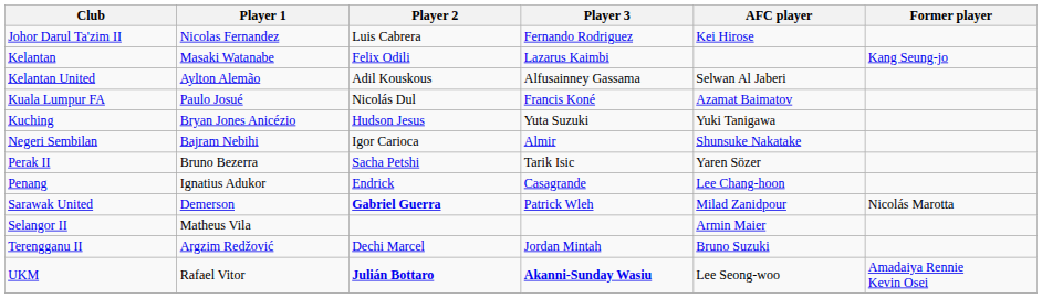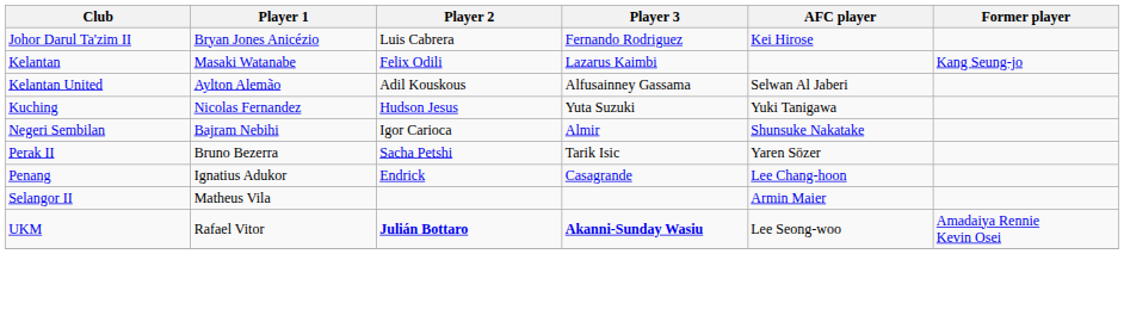Johor Darul Ta'zim II | Player 1: Nicolas Fernandez -> Bryan Jones Anicézio
- row: Kuala Lumpur FA | Paulo Josué | Nicolás Dul | Francis Koné | Azamat Baimatov
Kuching | Player 1: Bryan Jones Anicézio -> Nicolas Fernandez
- row: Sarawak United | Demerson | Gabriel Guerra | Patrick Wleh | Milad Zanidpour | Nicolás Marotta
- row: Terengganu II | Argzim Redžović | Dechi Marcel | Jordan Mintah | Bruno Suzuki
